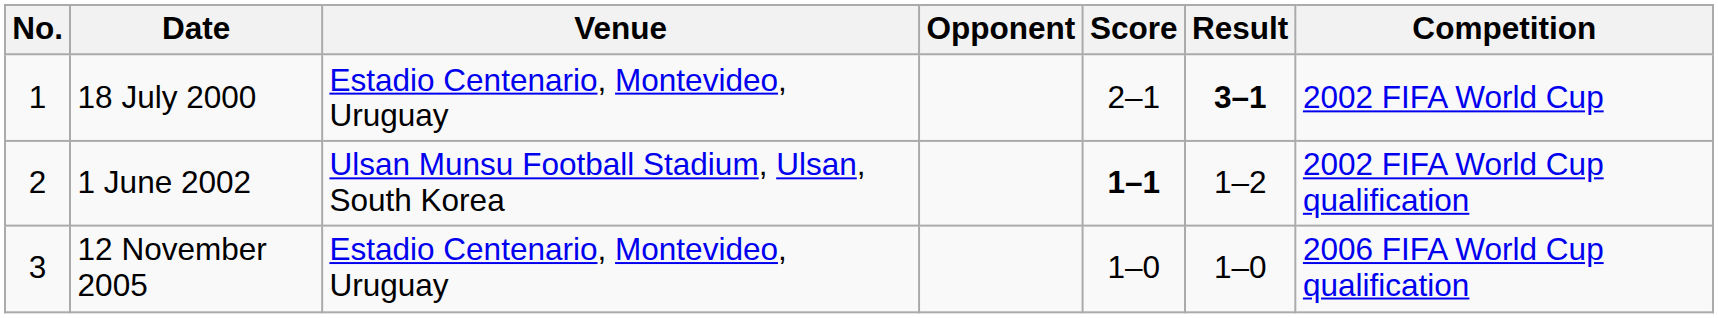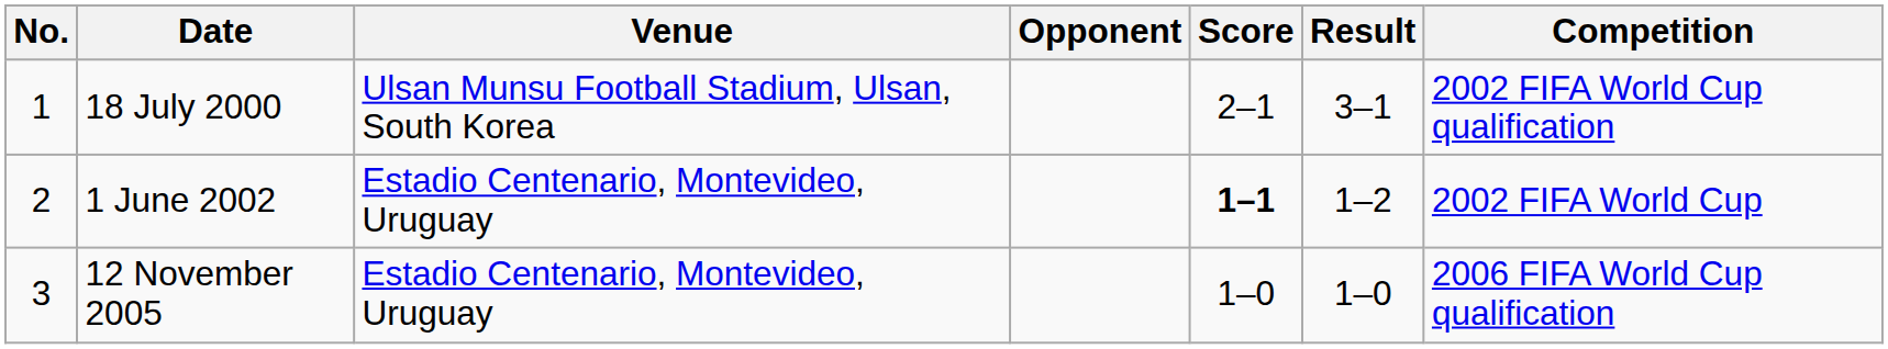18 July 2000 | Venue: Estadio Centenario, Montevideo, Uruguay -> Ulsan Munsu Football Stadium, Ulsan, South Korea
18 July 2000 | Result: bold -> normal
18 July 2000 | Competition: 2002 FIFA World Cup -> 2002 FIFA World Cup qualification
1 June 2002 | Venue: Ulsan Munsu Football Stadium, Ulsan, South Korea -> Estadio Centenario, Montevideo, Uruguay
1 June 2002 | Competition: 2002 FIFA World Cup qualification -> 2002 FIFA World Cup
